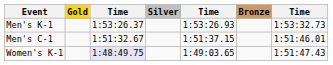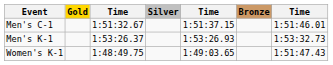rows swapped: Men's C-1 <-> Men's K-1
Women's K-1 | column 3: lavender background -> no background
